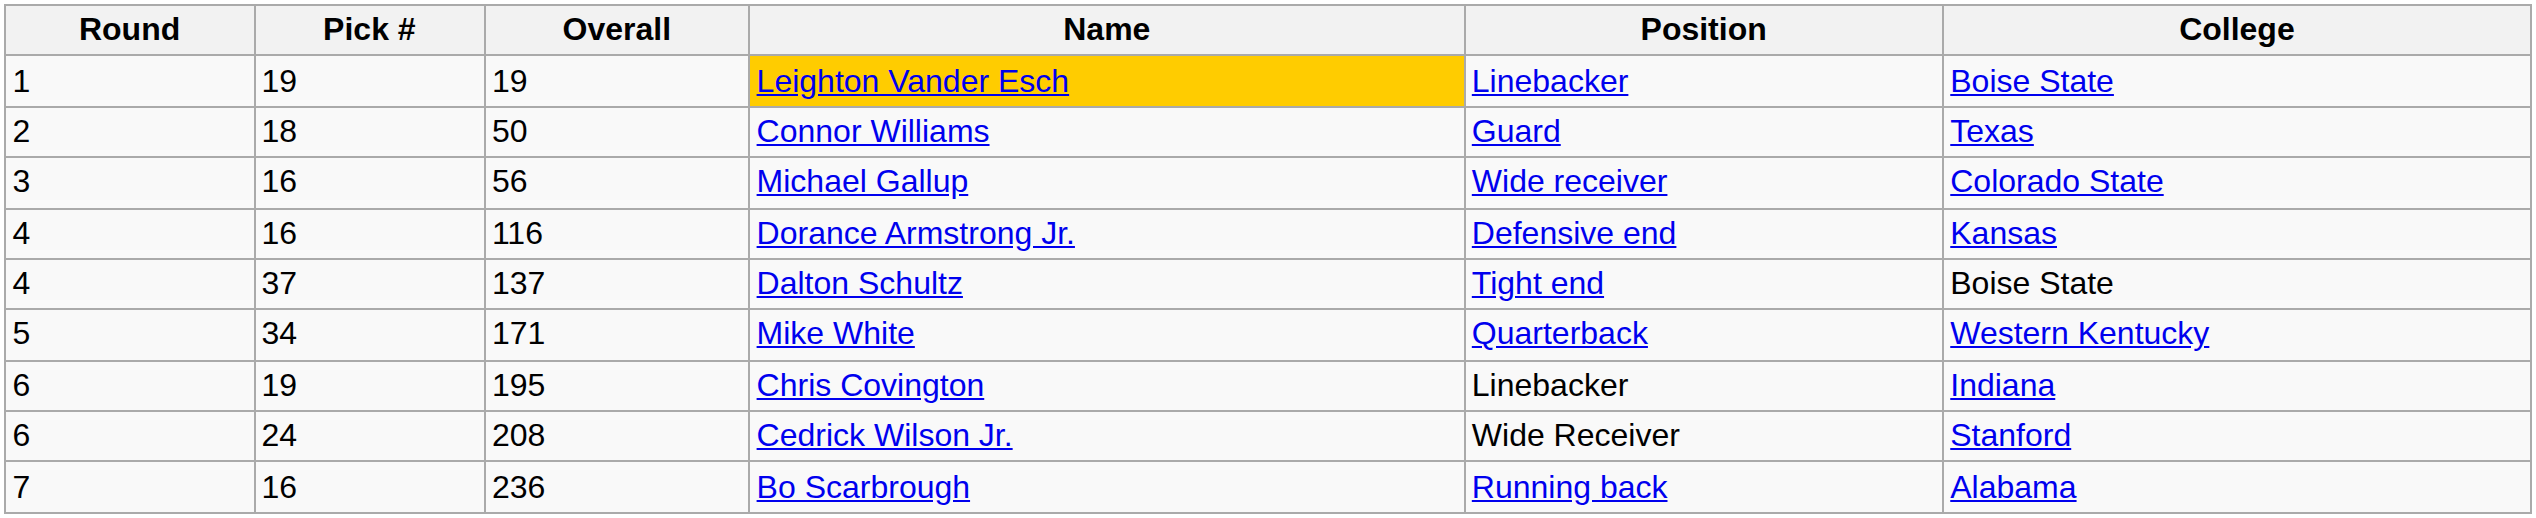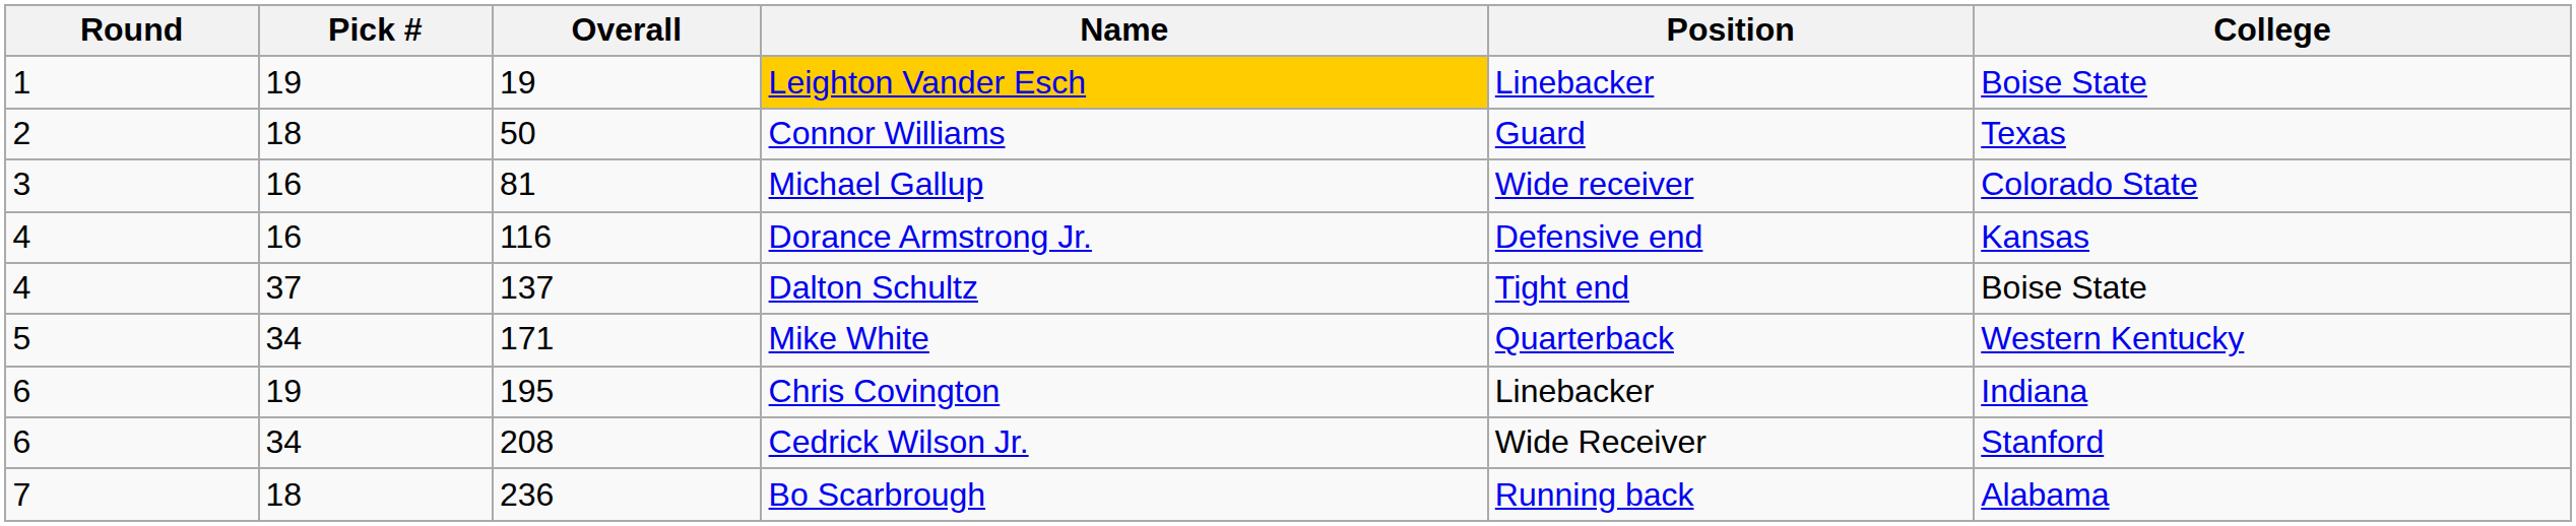Michael Gallup | Overall: 56 -> 81
Cedrick Wilson Jr. | Pick #: 24 -> 34
Bo Scarbrough | Pick #: 16 -> 18
